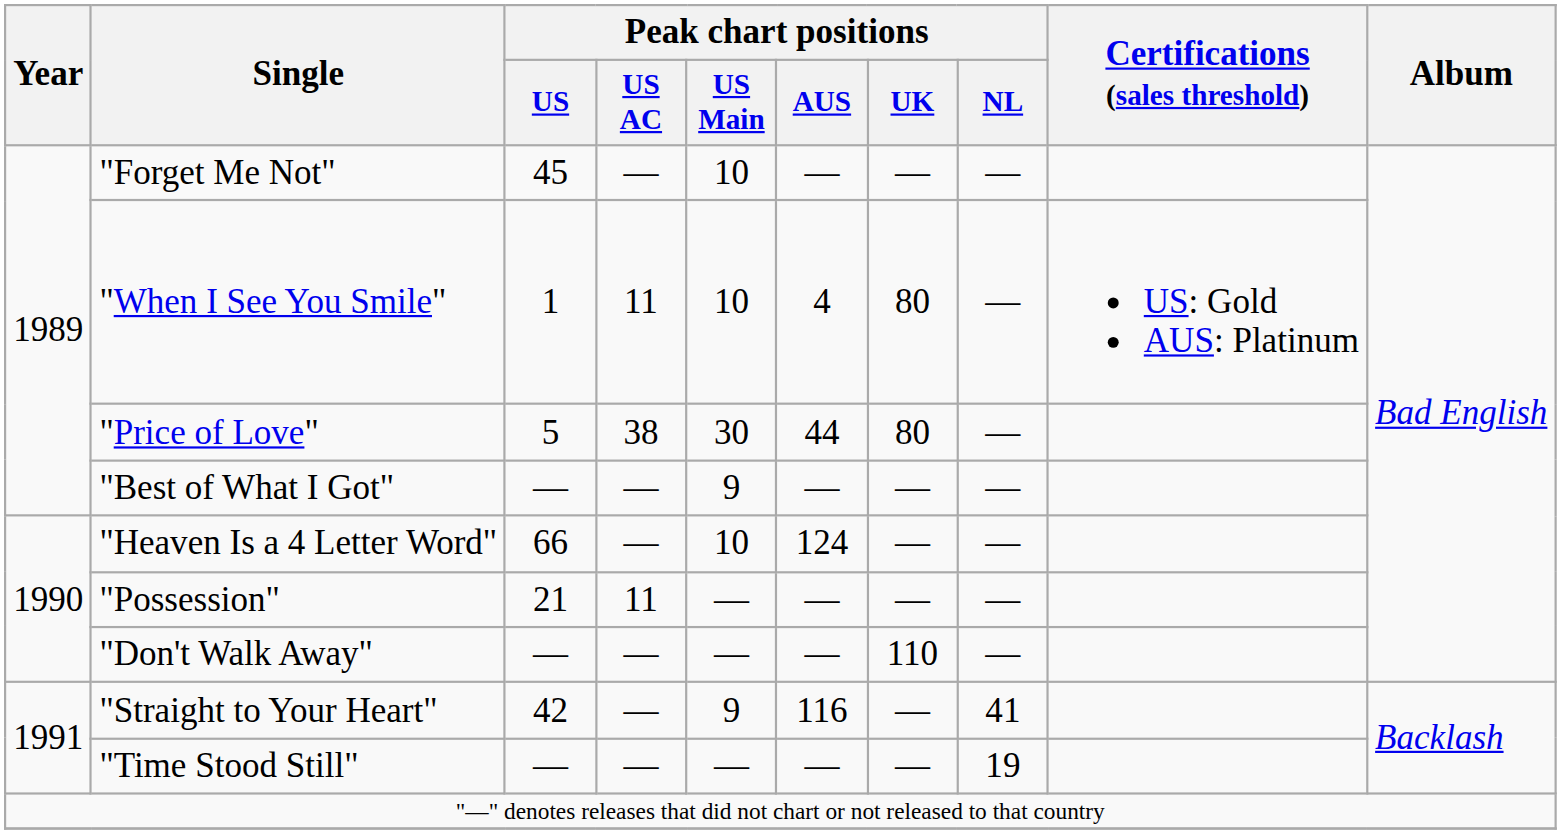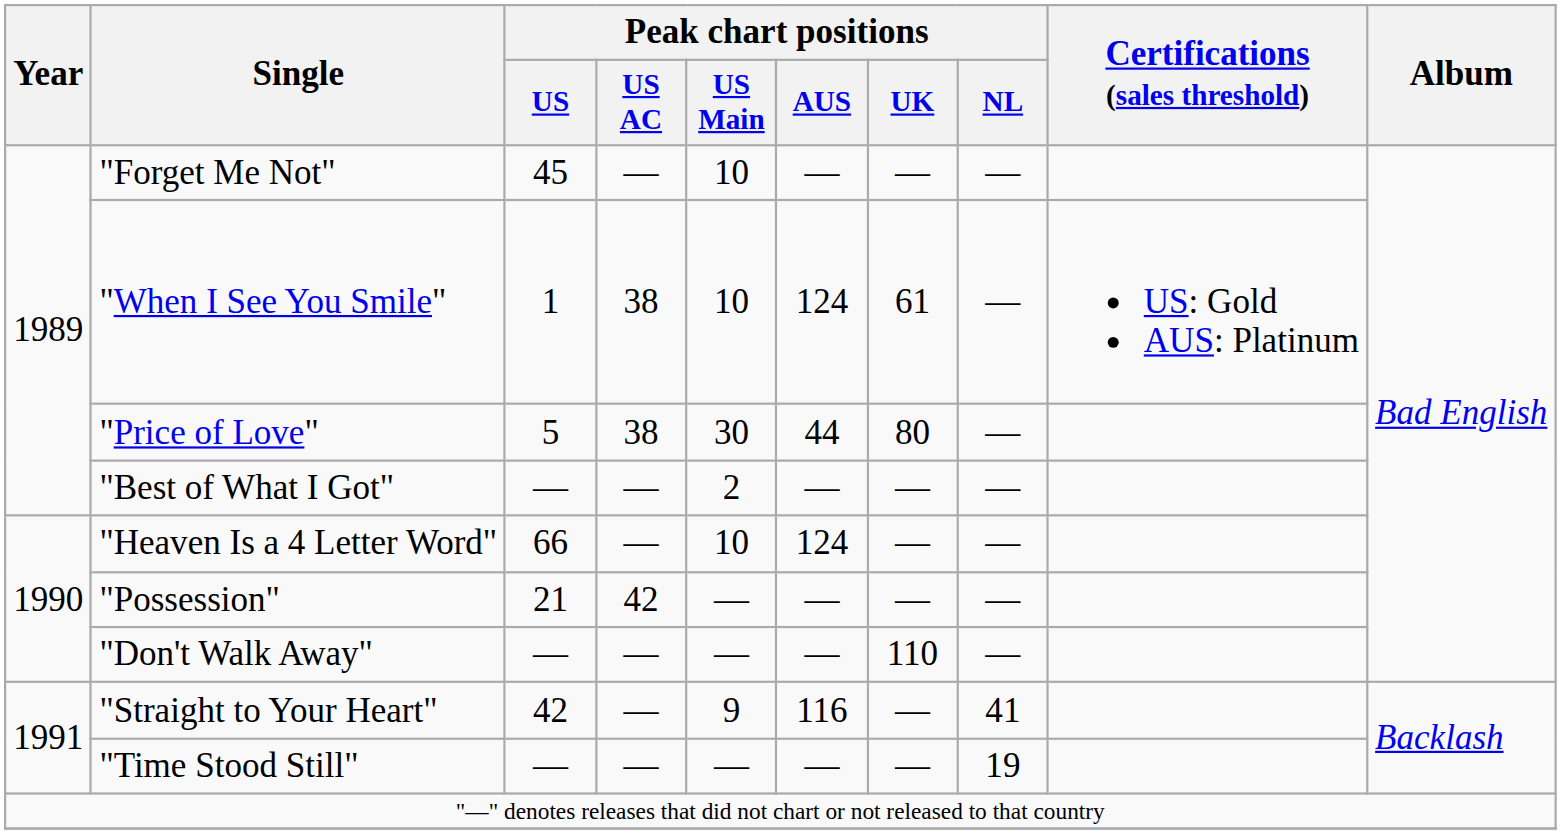"When I See You Smile" | Peak chart positions / US AC: 11 -> 38
"When I See You Smile" | Peak chart positions / AUS: 4 -> 124
"When I See You Smile" | Peak chart positions / UK: 80 -> 61
"Best of What I Got" | Peak chart positions / US Main: 9 -> 2
"Possession" | Peak chart positions / US AC: 11 -> 42
